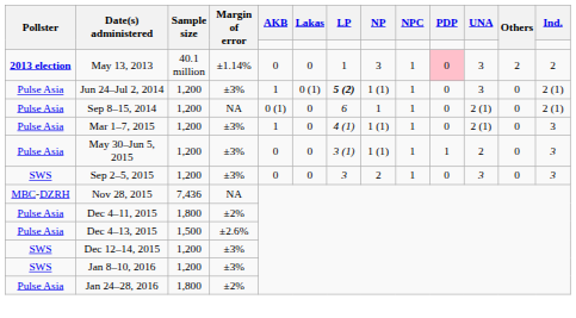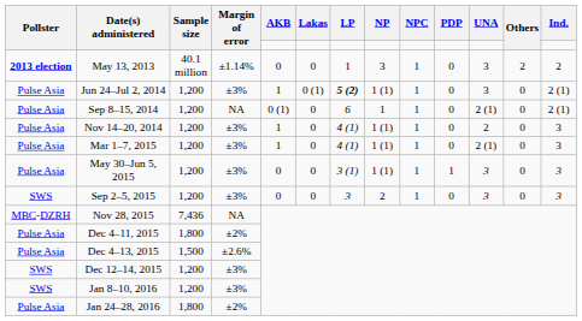May 13, 2013 | PDP: pink background -> no background
+ row: Pulse Asia | Nov 14–20, 2014 | 1,200 | ±3% | 1 | 0 | 4 (1) | 1 (1) | 1 | 0 | 2 | 0 | 3
May 30–Jun 5, 2015 | UNA: 2 -> 3
